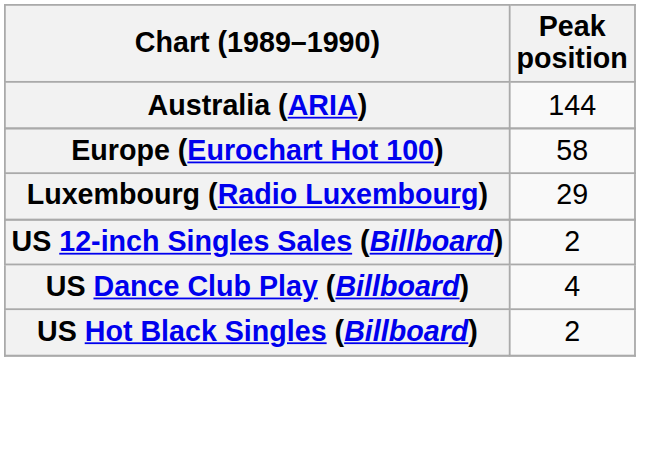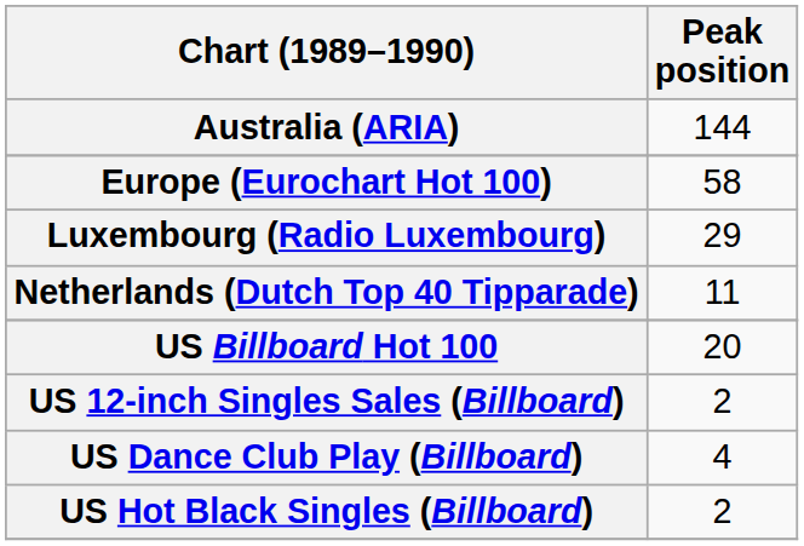+ row: Netherlands (Dutch Top 40 Tipparade) | 11
+ row: US Billboard Hot 100 | 20
